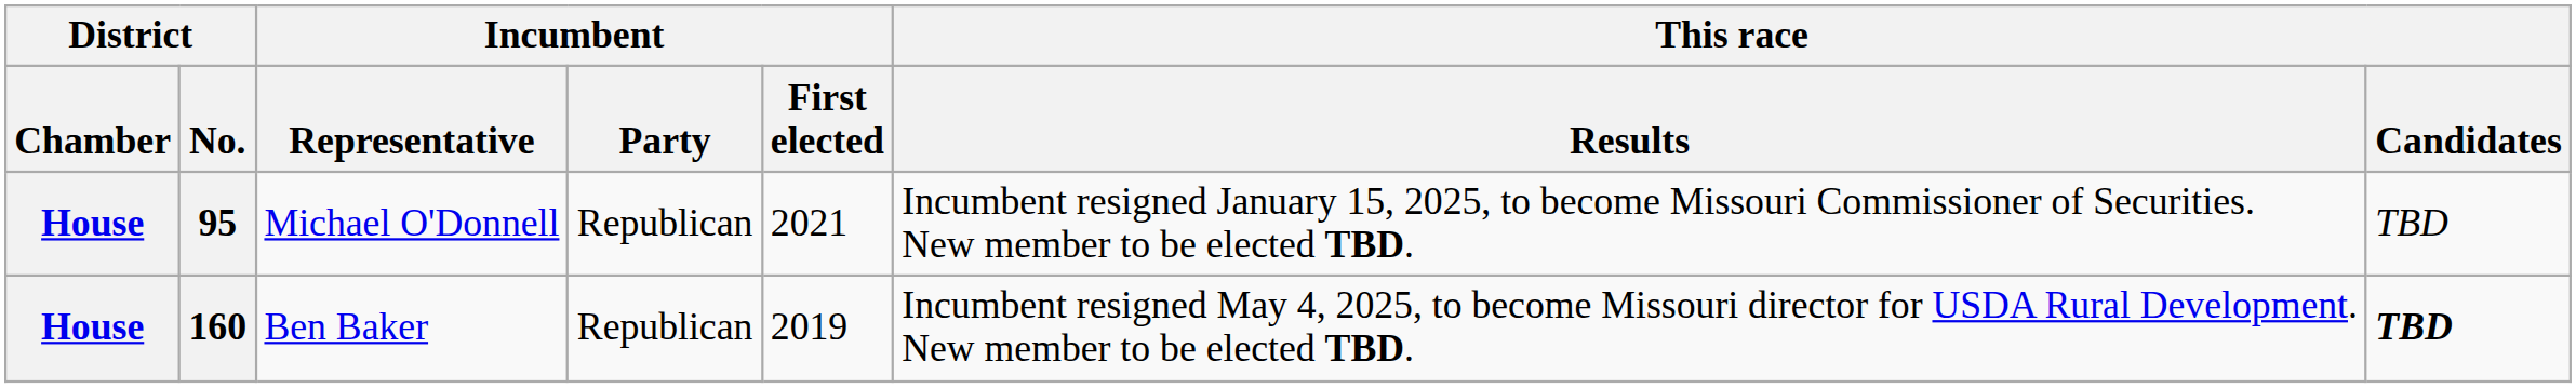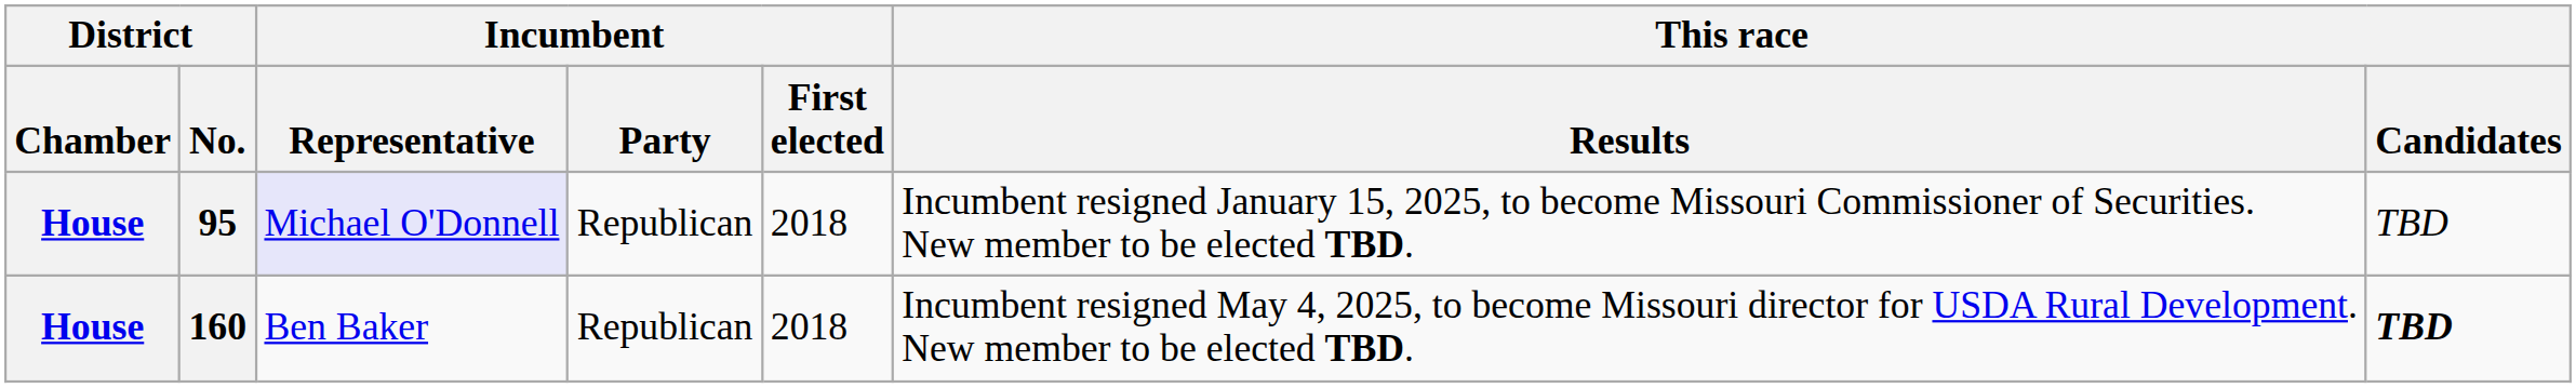95 | Incumbent / Representative: no background -> lavender background
95 | Incumbent / First elected: 2021 -> 2018
160 | Incumbent / First elected: 2019 -> 2018
